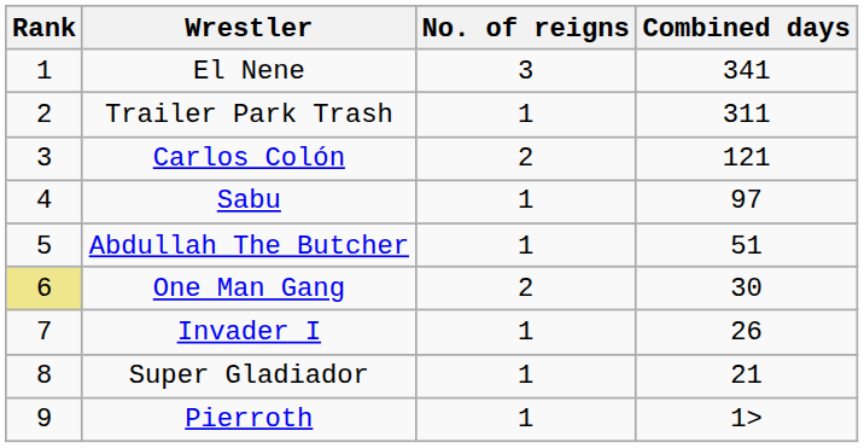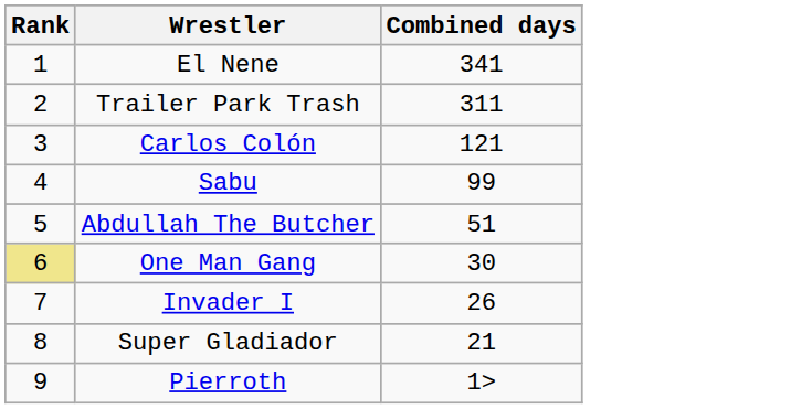- column: No. of reigns | 3 | 1 | 2 | 1 | 1 | 2 | 1 | 1 | 1
Sabu | Combined days: 97 -> 99
